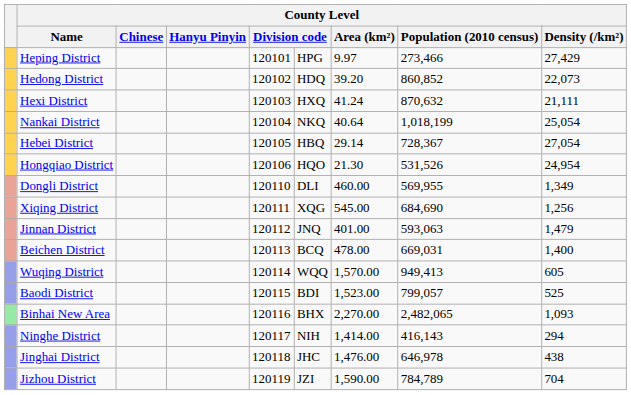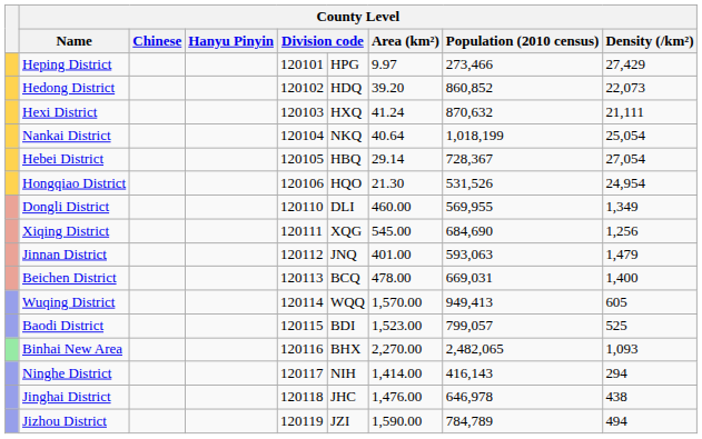Jizhou District | County Level / Density (/km²): 704 -> 494
